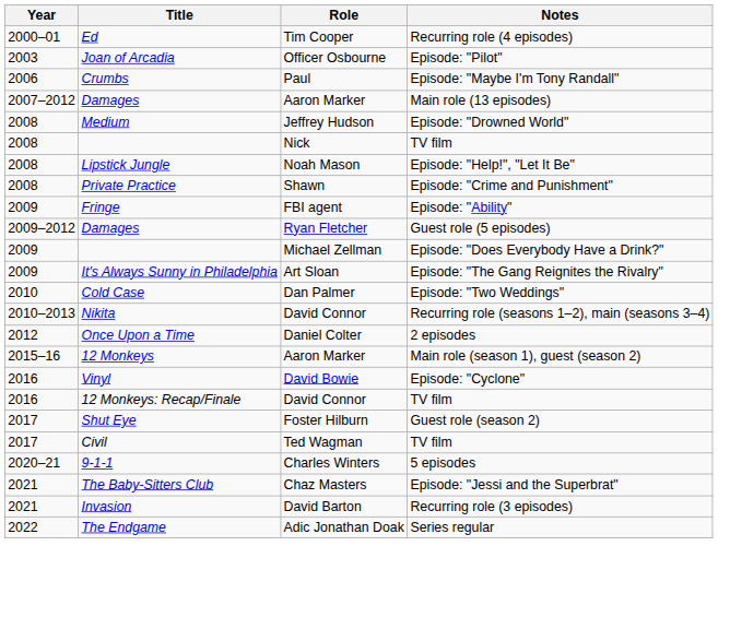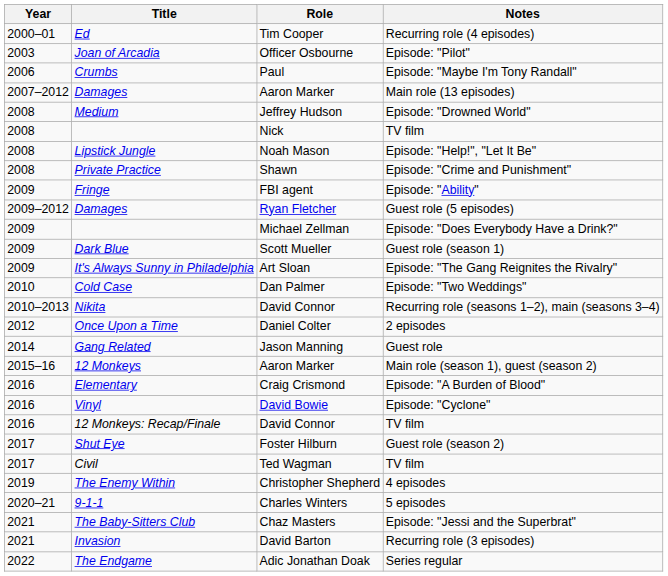+ row: 2009 | Dark Blue | Scott Mueller | Guest role (season 1)
+ row: 2014 | Gang Related | Jason Manning | Guest role
+ row: 2016 | Elementary | Craig Crismond | Episode: "A Burden of Blood"
+ row: 2019 | The Enemy Within | Christopher Shepherd | 4 episodes
